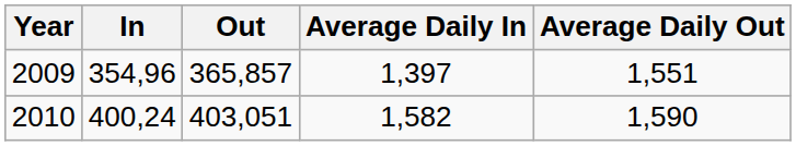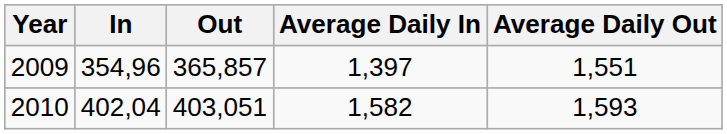2010 | In: 400,24 -> 402,04
2010 | Average Daily Out: 1,590 -> 1,593
